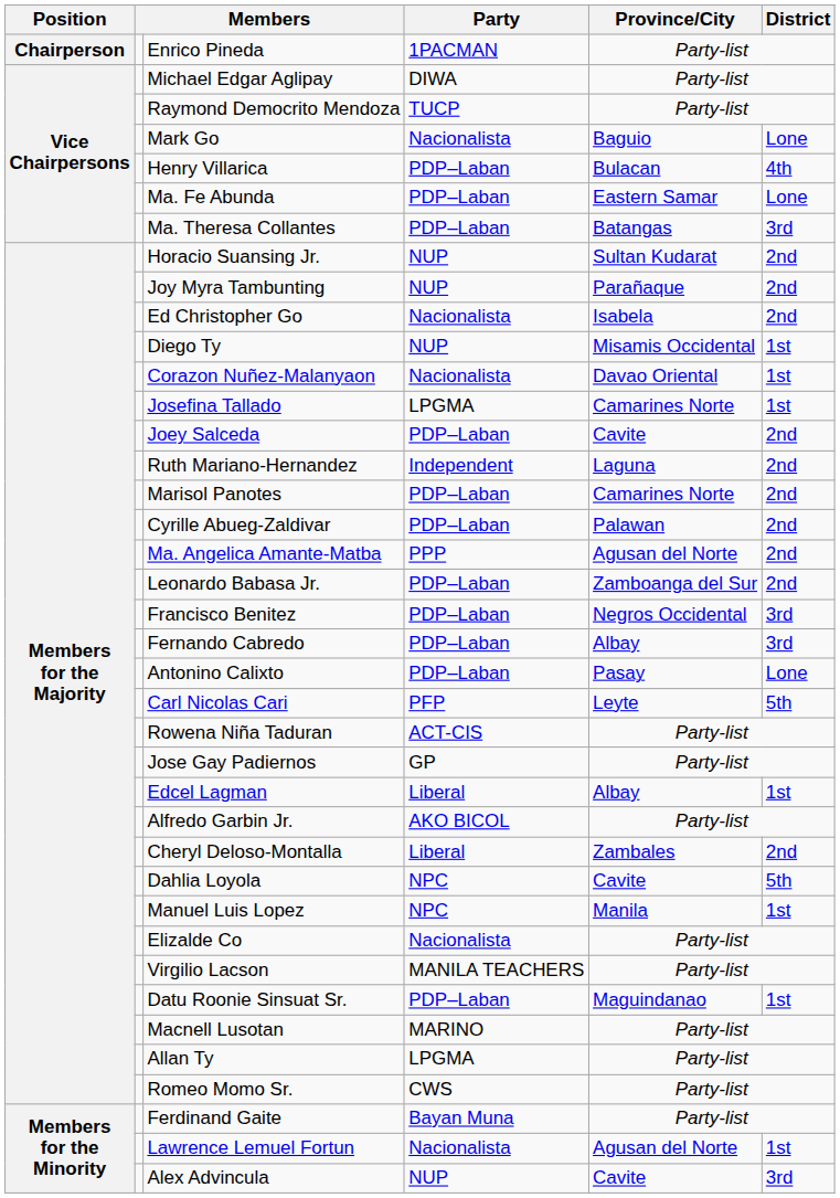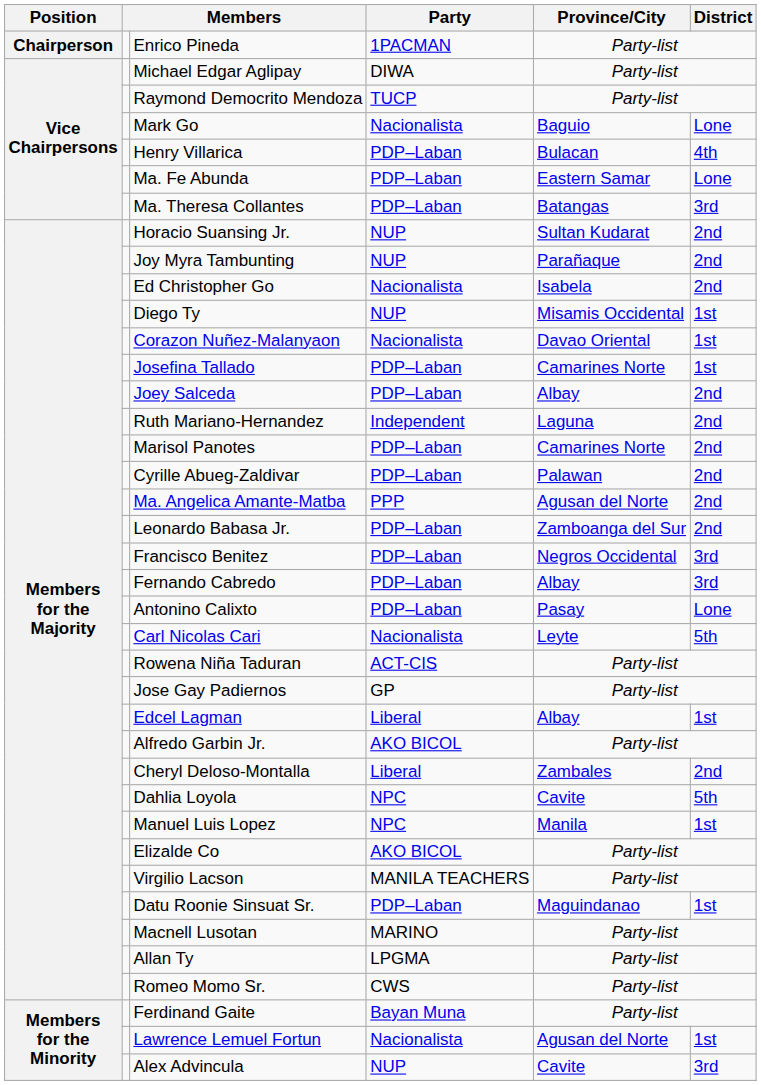Josefina Tallado | Party: LPGMA -> PDP–Laban
Joey Salceda | Province/City: Cavite -> Albay
Carl Nicolas Cari | Party: PFP -> Nacionalista
Elizalde Co | Party: Nacionalista -> AKO BICOL
